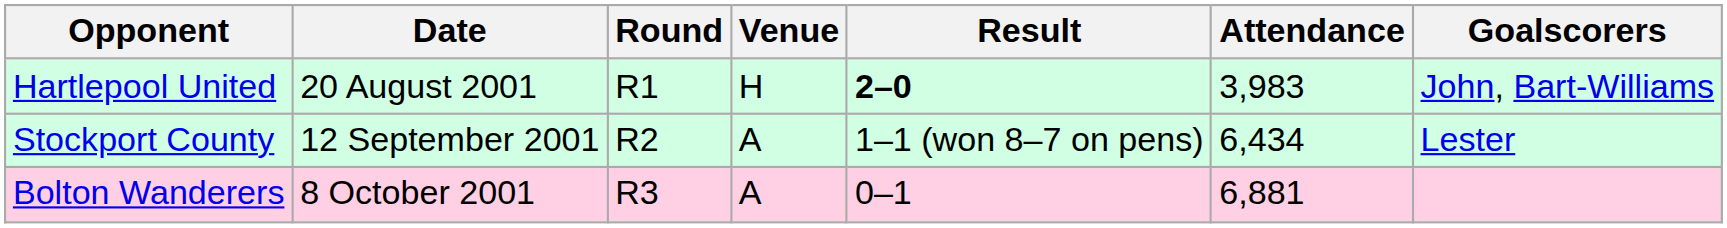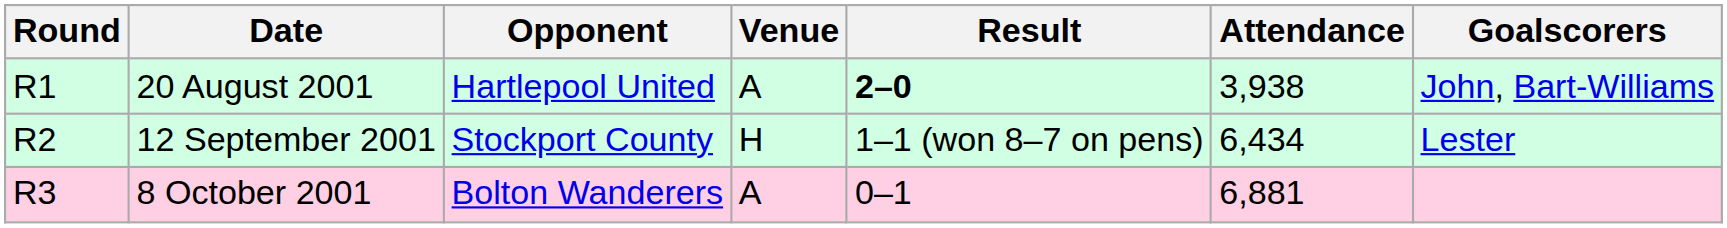columns swapped: Round <-> Opponent
20 August 2001 | Venue: H -> A
20 August 2001 | Attendance: 3,983 -> 3,938
12 September 2001 | Venue: A -> H
